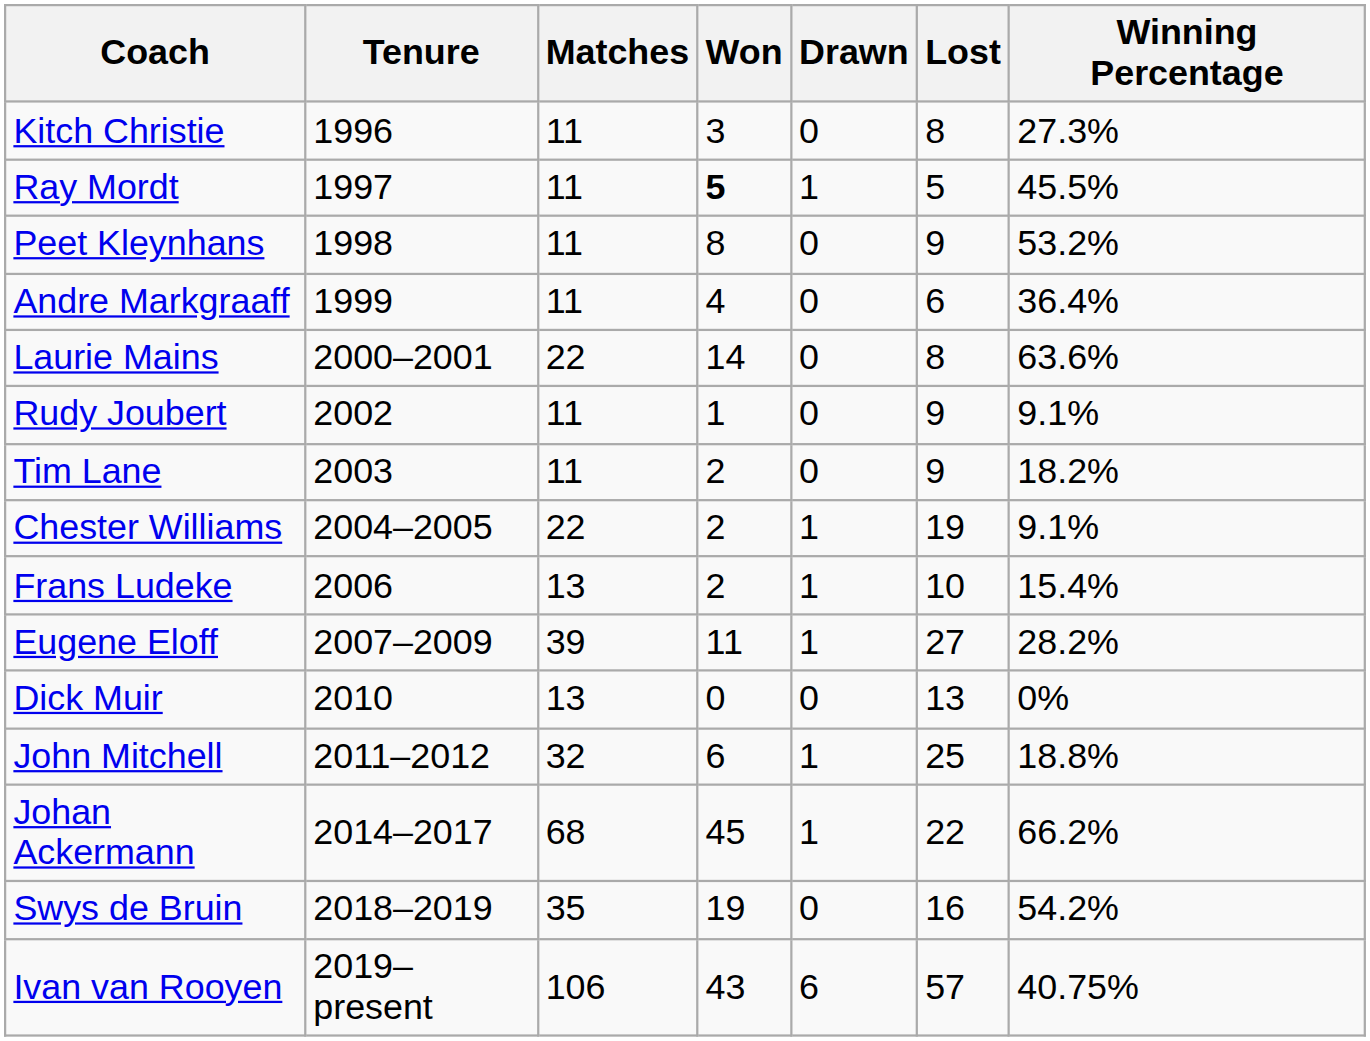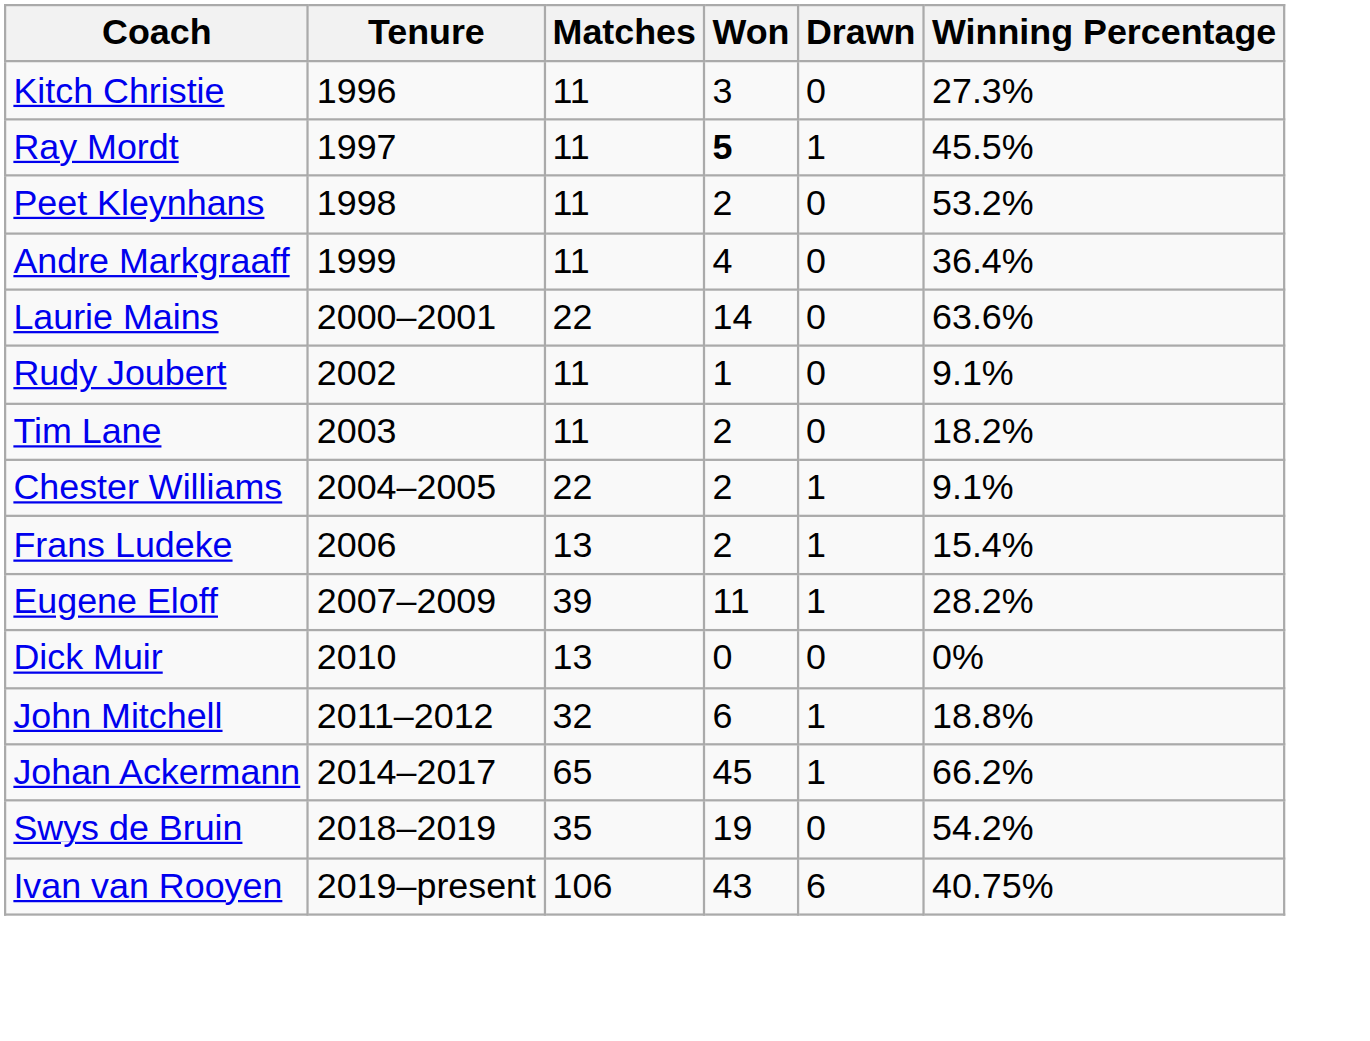- column: Lost | 8 | 5 | 9 | 6 | 8 | 9 | 9 | 19 | 10 | 27 | 13 | 25 | 22 | 16 | 57
Peet Kleynhans | Won: 8 -> 2
Johan Ackermann | Matches: 68 -> 65
